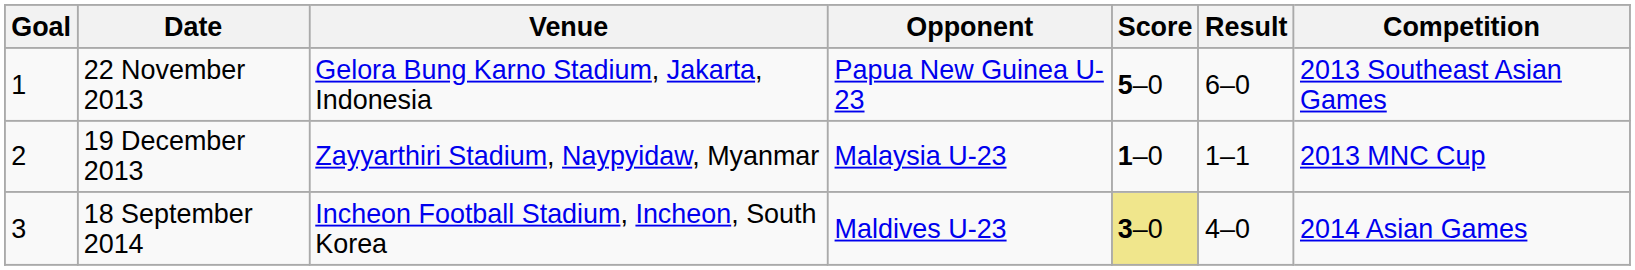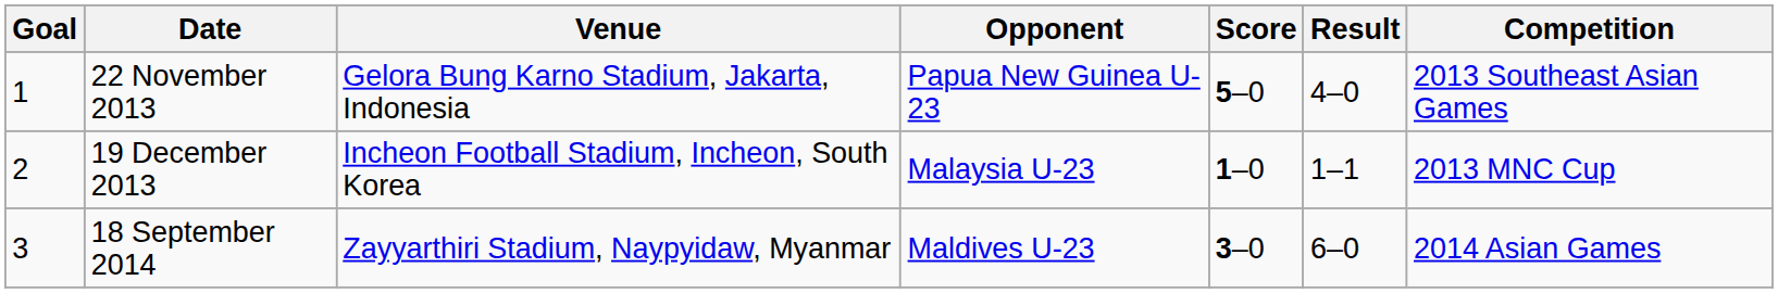22 November 2013 | Result: 6–0 -> 4–0
19 December 2013 | Venue: Zayyarthiri Stadium, Naypyidaw, Myanmar -> Incheon Football Stadium, Incheon, South Korea
18 September 2014 | Venue: Incheon Football Stadium, Incheon, South Korea -> Zayyarthiri Stadium, Naypyidaw, Myanmar
18 September 2014 | Score: khaki background -> no background
18 September 2014 | Result: 4–0 -> 6–0
